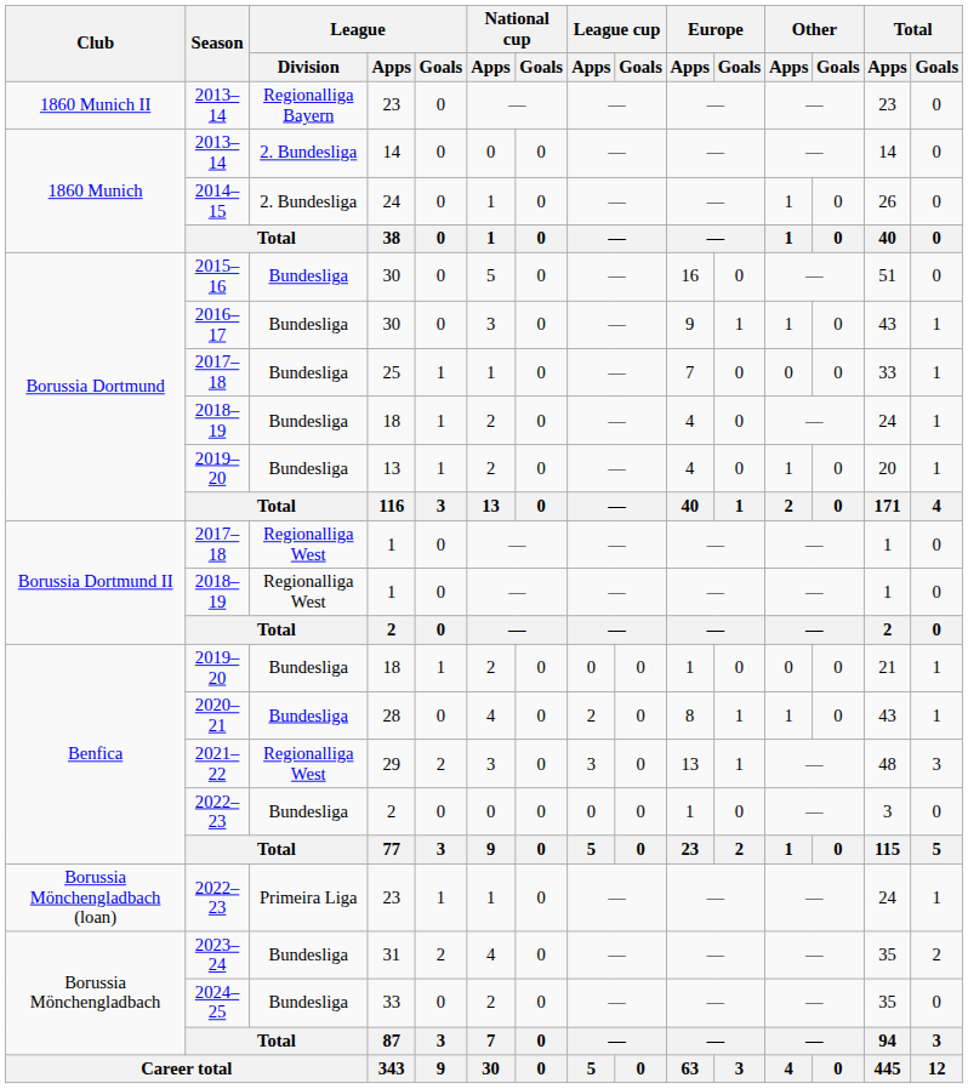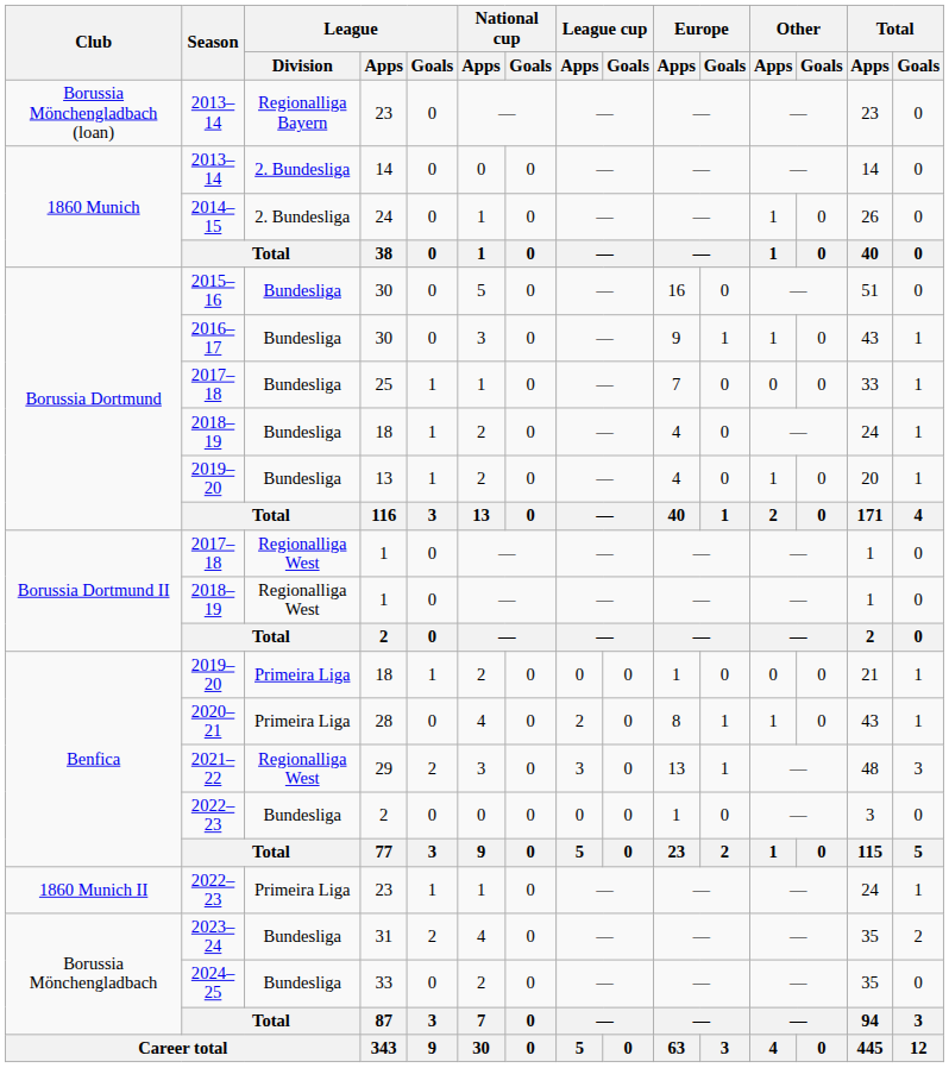2013–14 / 23 | Club: 1860 Munich II -> Borussia Mönchengladbach (loan)
2019–20 / 18 | League / Division: Bundesliga -> Primeira Liga
28 | League / Division: Bundesliga -> Primeira Liga
2022–23 / 23 | Club: Borussia Mönchengladbach (loan) -> 1860 Munich II
